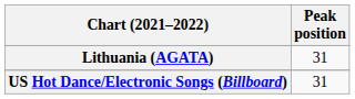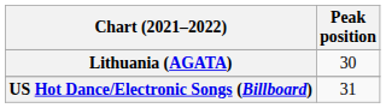Lithuania (AGATA) | Peak position: 31 -> 30
